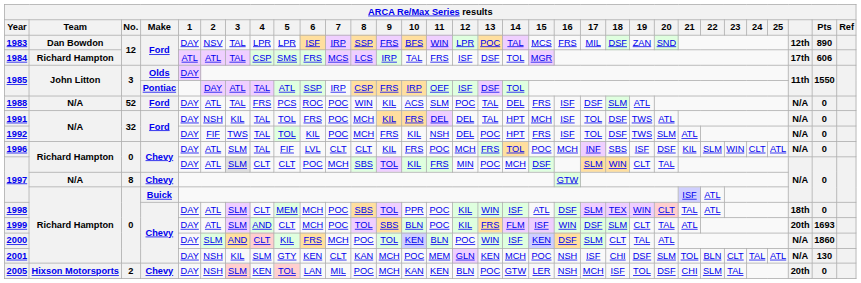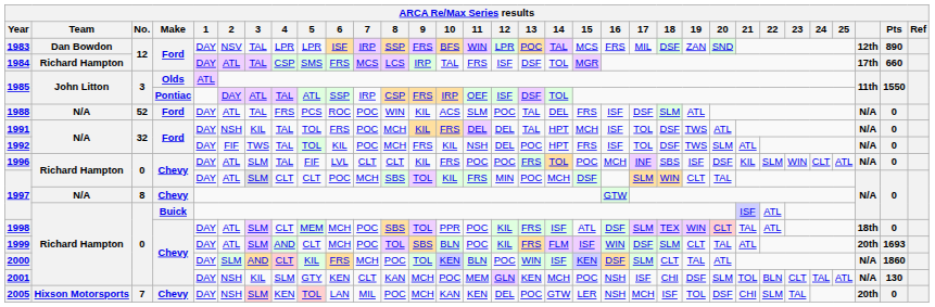1984 | 1: ATL -> DAY
1984 | Pts: 606 -> 660
1985 / Olds | 1: DAY -> ATL
1996 | 12: MCH -> POC
1998 | 13: WIN -> FRS
2005 | No.: 2 -> 7
2005 | 12: BLN -> DEL
